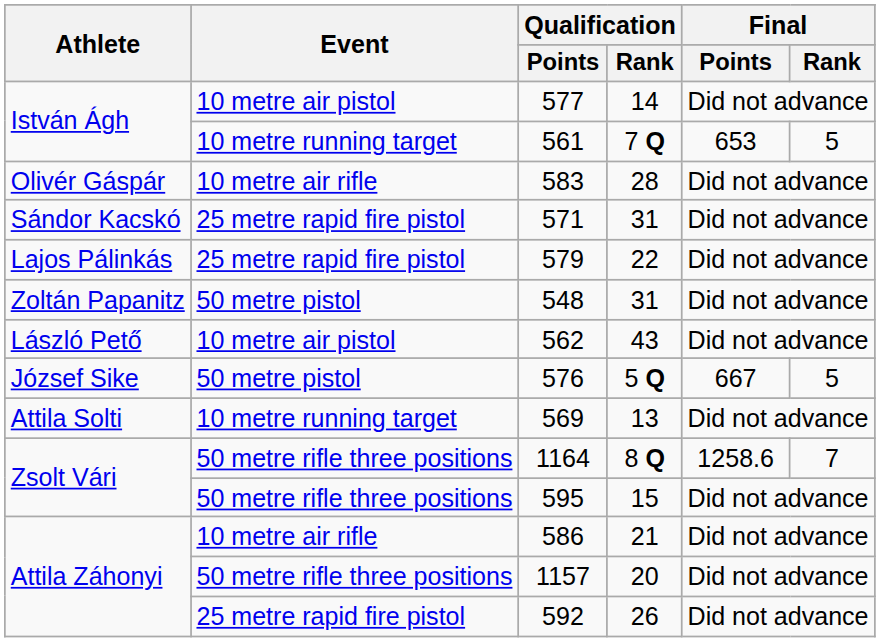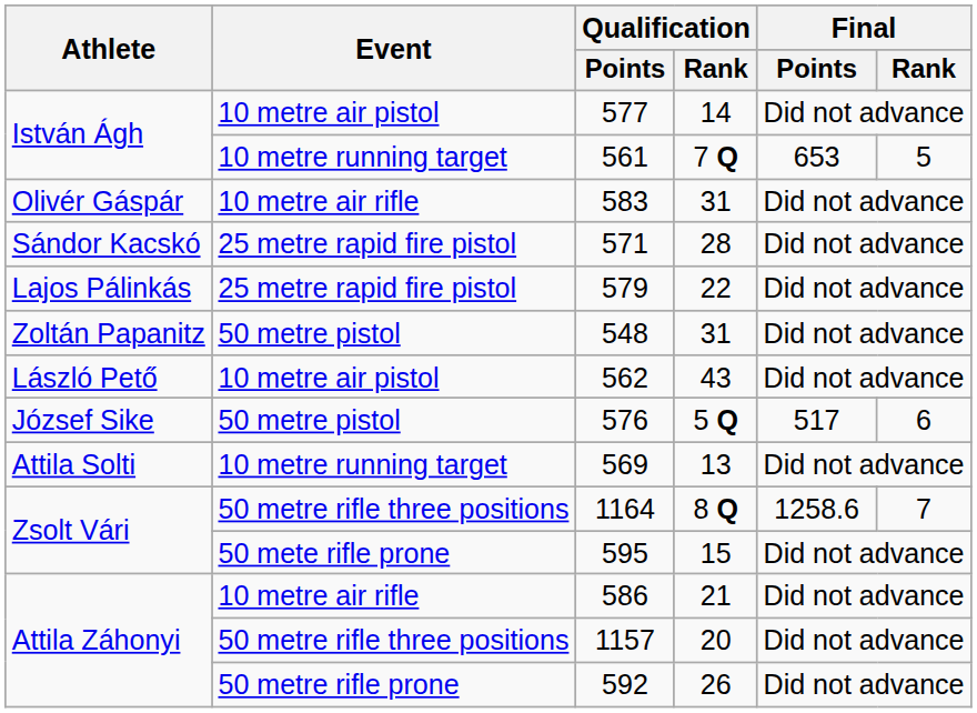583 | Qualification / Rank: 28 -> 31
571 | Qualification / Rank: 31 -> 28
576 | Final / Points: 667 -> 517
576 | Final / Rank: 5 -> 6
595 | Event: 50 metre rifle three positions -> 50 mete rifle prone
592 | Event: 25 metre rapid fire pistol -> 50 metre rifle prone
